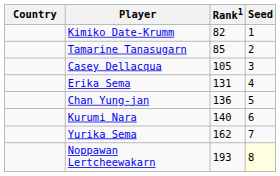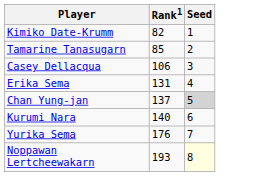- column: Country
Casey Dellacqua | Rank1: 105 -> 106
Chan Yung-jan | Rank1: 136 -> 137
Chan Yung-jan | Seed: no background -> lightgrey background
Yurika Sema | Rank1: 162 -> 176
